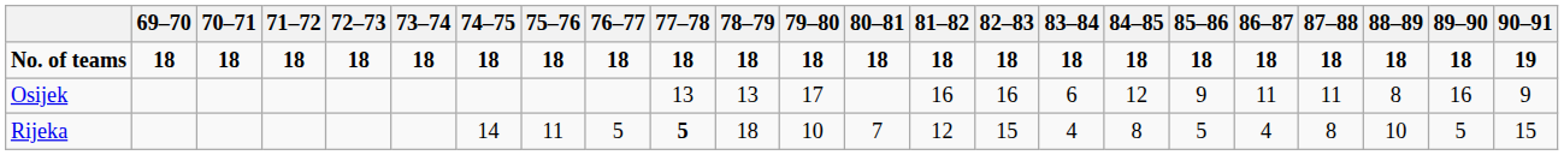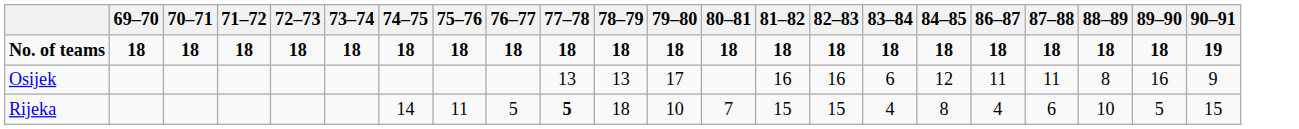- column: 85–86 | 18 | 9 | 5
Rijeka | 81–82: 12 -> 15
Rijeka | 87–88: 8 -> 6
